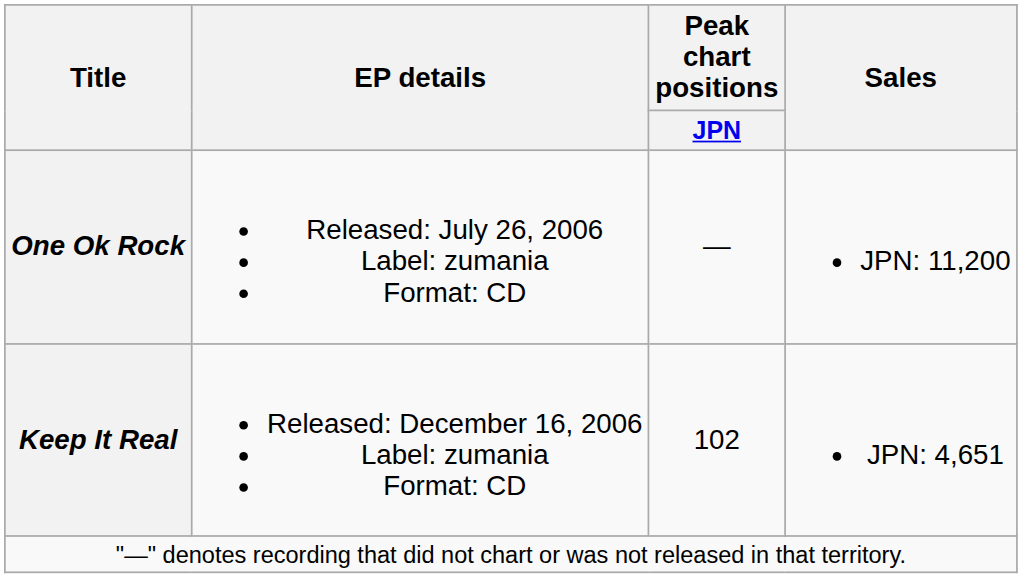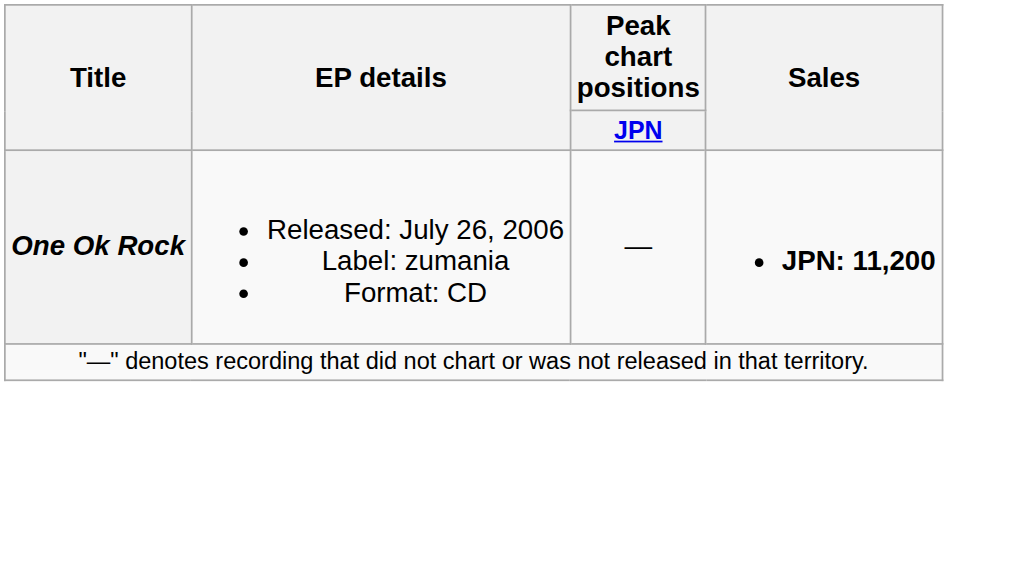One Ok Rock | Sales: normal -> bold
- row: Keep It Real | Released: December 16, 2006 Label: zumania Format: CD | 102 | JPN: 4,651
